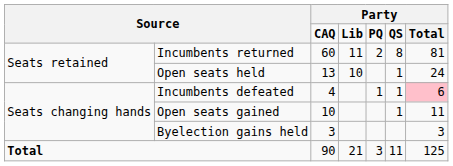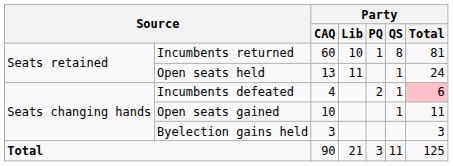Incumbents returned | column 4: 11 -> 10
Incumbents returned | column 5: 2 -> 1
Open seats held | column 4: 10 -> 11
Incumbents defeated | column 5: 1 -> 2
